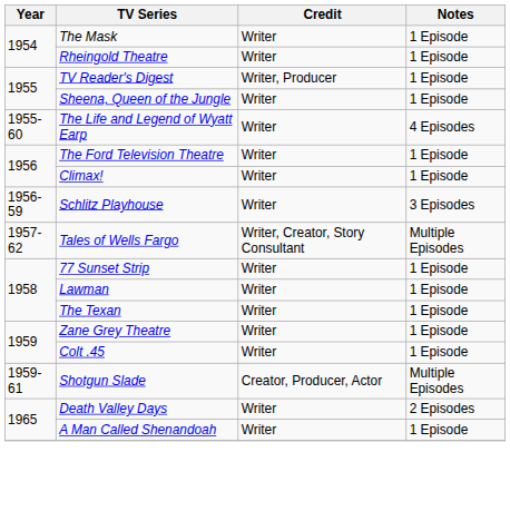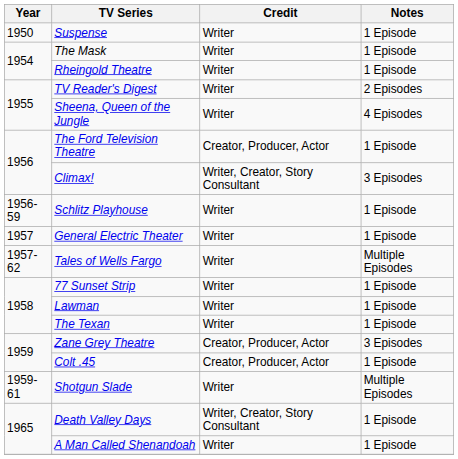+ row: 1950 | Suspense | Writer | 1 Episode
TV Reader's Digest | Credit: Writer, Producer -> Writer
TV Reader's Digest | Notes: 1 Episode -> 2 Episodes
Sheena, Queen of the Jungle | Notes: 1 Episode -> 4 Episodes
- row: 1955-60 | The Life and Legend of Wyatt Earp | Writer | 4 Episodes
The Ford Television Theatre | Credit: Writer -> Creator, Producer, Actor
Climax! | Credit: Writer -> Writer, Creator, Story Consultant
Climax! | Notes: 1 Episode -> 3 Episodes
Schlitz Playhouse | Notes: 3 Episodes -> 1 Episode
+ row: 1957 | General Electric Theater | Writer | 1 Episode
Tales of Wells Fargo | Credit: Writer, Creator, Story Consultant -> Writer
Zane Grey Theatre | Credit: Writer -> Creator, Producer, Actor
Zane Grey Theatre | Notes: 1 Episode -> 3 Episodes
Colt .45 | Credit: Writer -> Creator, Producer, Actor
Shotgun Slade | Credit: Creator, Producer, Actor -> Writer
Death Valley Days | Credit: Writer -> Writer, Creator, Story Consultant
Death Valley Days | Notes: 2 Episodes -> 1 Episode
